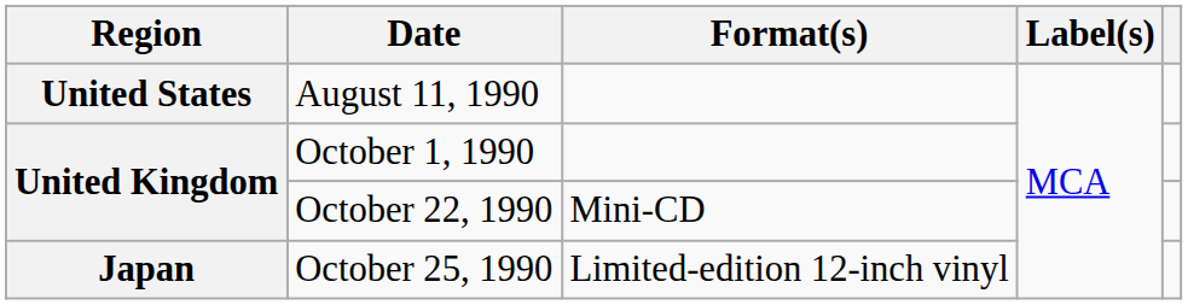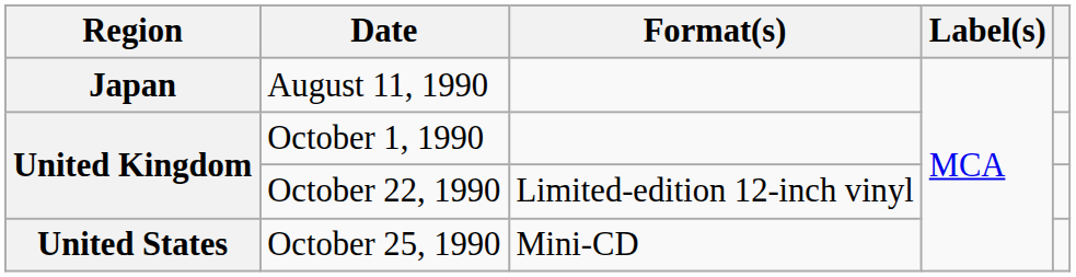August 11, 1990 | Region: United States -> Japan
October 22, 1990 | Format(s): Mini-CD -> Limited-edition 12-inch vinyl
October 25, 1990 | Region: Japan -> United States
October 25, 1990 | Format(s): Limited-edition 12-inch vinyl -> Mini-CD
